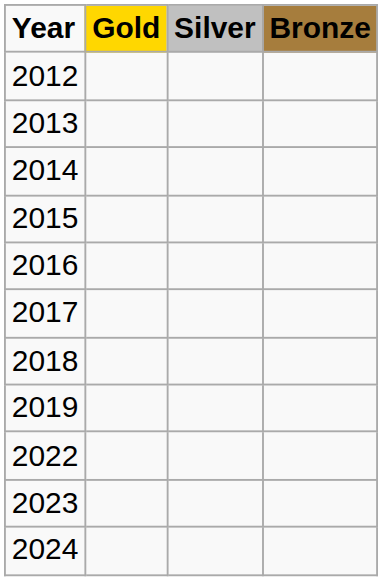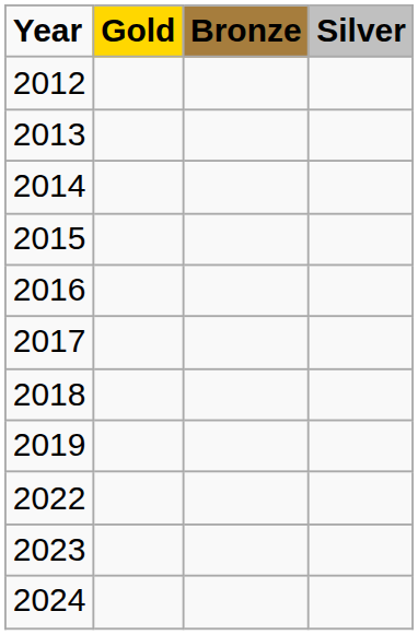columns swapped: Silver <-> Bronze
